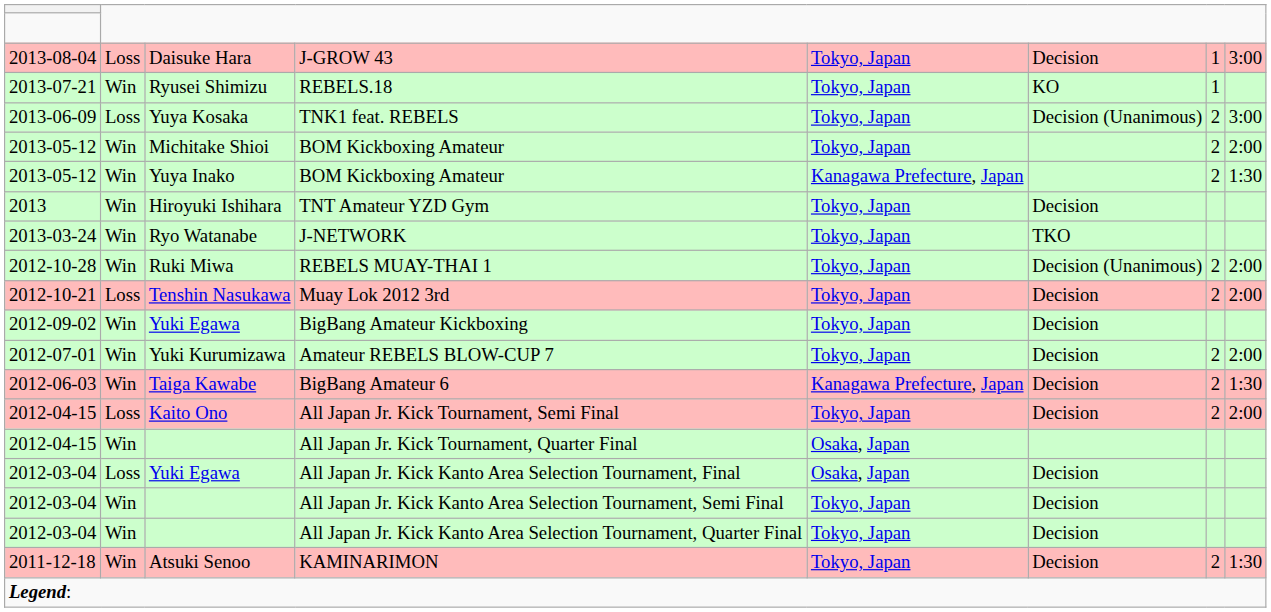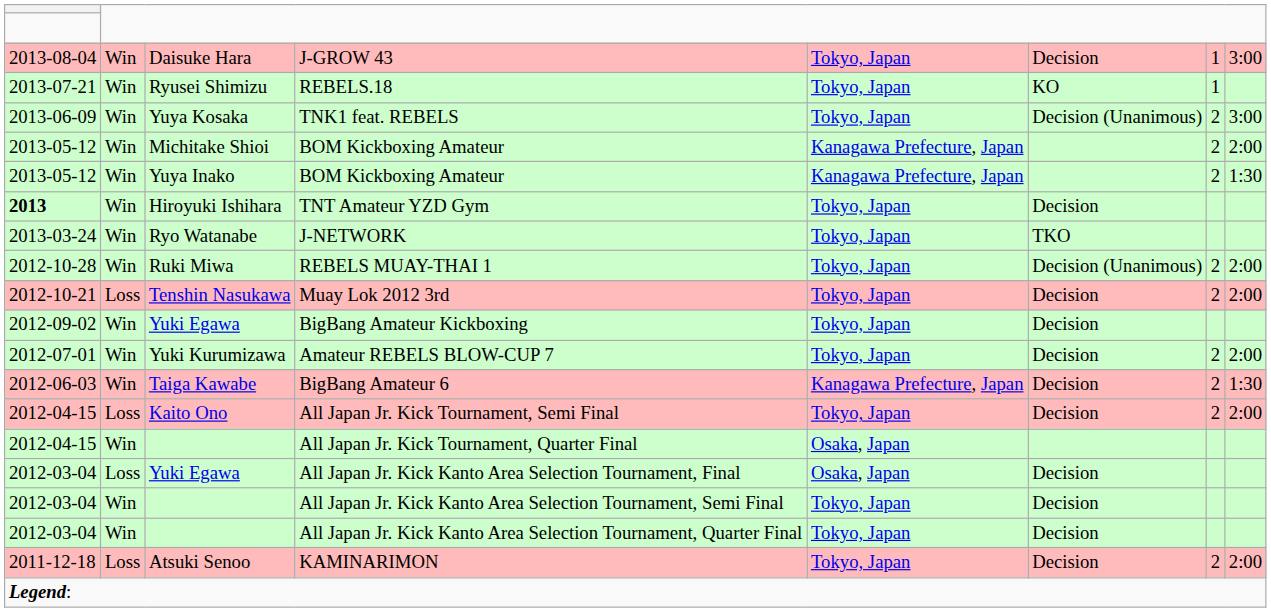J-GROW 43 | column 2: Loss -> Win
TNK1 feat. REBELS | column 2: Loss -> Win
Michitake Shioi / BOM Kickboxing Amateur | column 5: Tokyo, Japan -> Kanagawa Prefecture, Japan
TNT Amateur YZD Gym | column 1: normal -> bold
KAMINARIMON | column 2: Win -> Loss
KAMINARIMON | column 8: 1:30 -> 2:00
